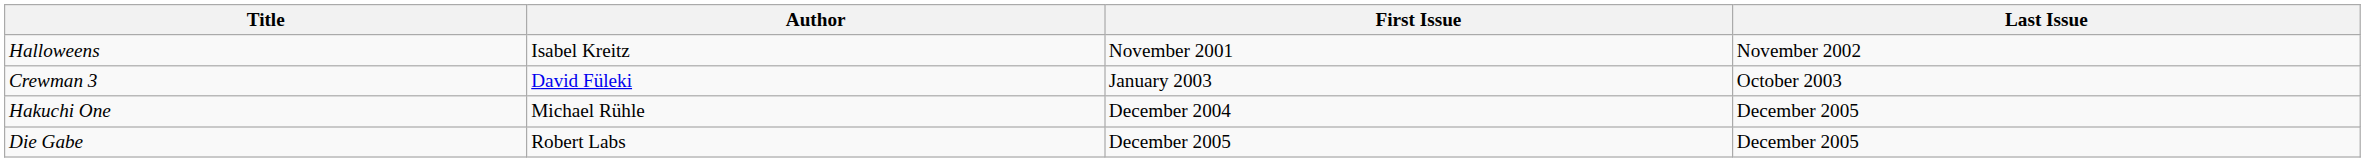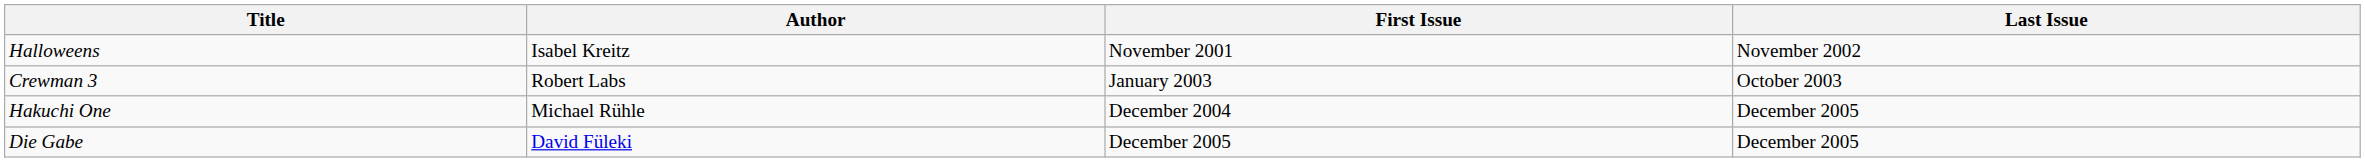Crewman 3 | Author: David Füleki -> Robert Labs
Die Gabe | Author: Robert Labs -> David Füleki
